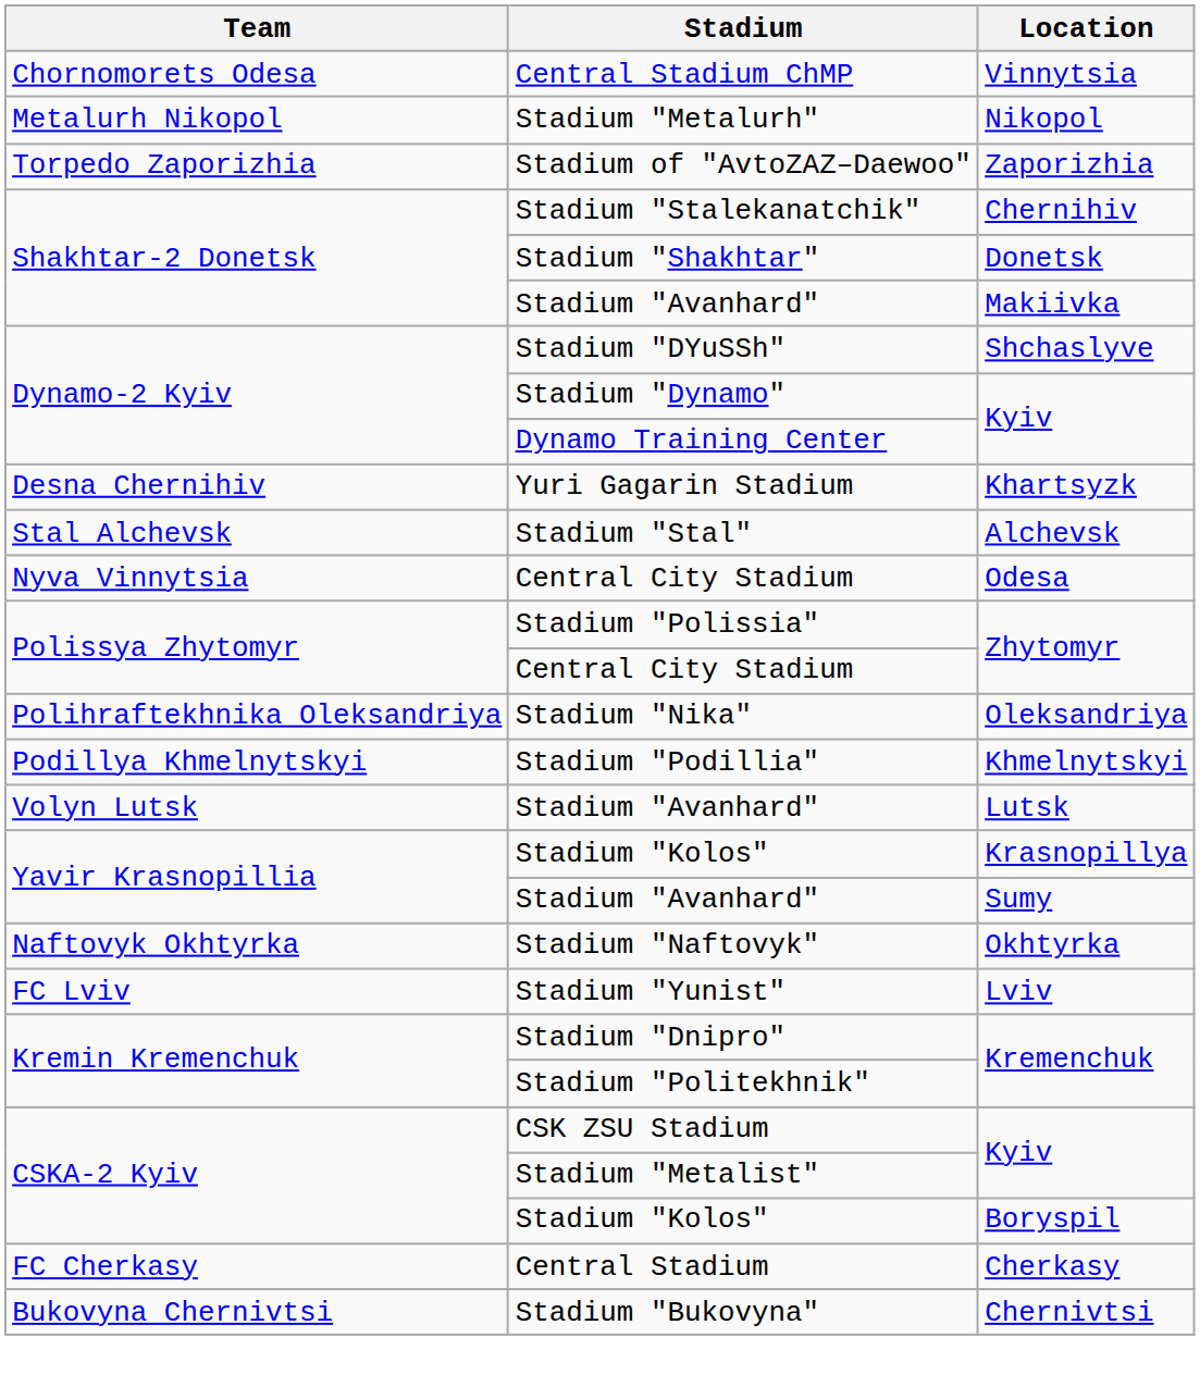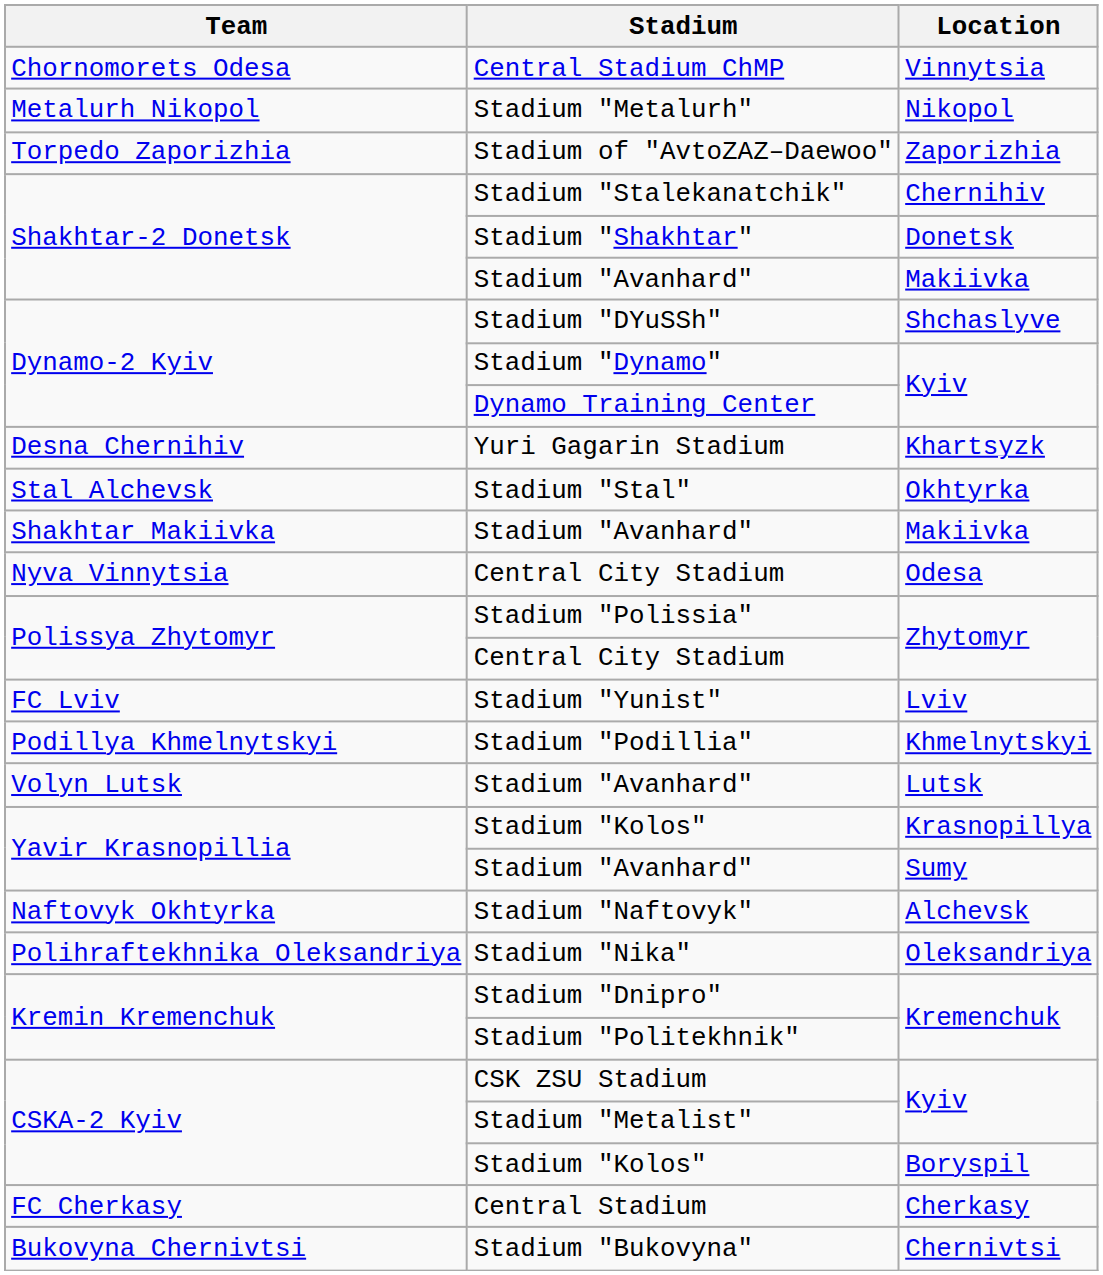Stadium "Stal" | Location: Alchevsk -> Okhtyrka
+ row: Shakhtar Makiivka | Stadium "Avanhard" | Makiivka
rows swapped: Stadium "Yunist" <-> Stadium "Nika"
Stadium "Naftovyk" | Location: Okhtyrka -> Alchevsk
